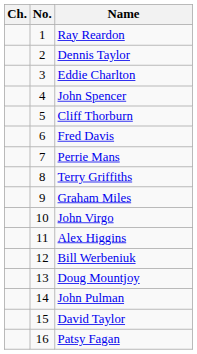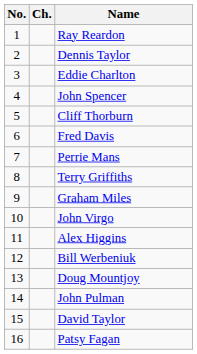columns swapped: No. <-> Ch.
